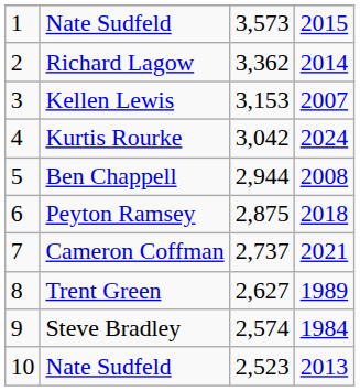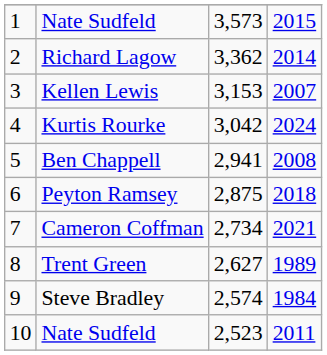Ben Chappell | column 3: 2,944 -> 2,941
Cameron Coffman | column 3: 2,737 -> 2,734
10 / Nate Sudfeld | column 4: 2013 -> 2011
